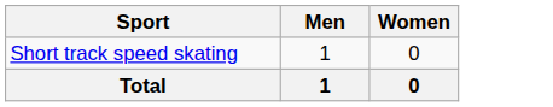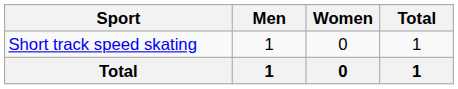+ column: Total | 1 | 1
